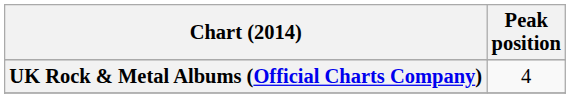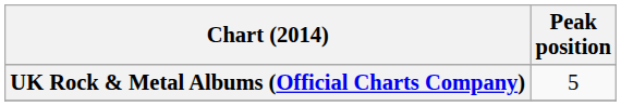UK Rock & Metal Albums (Official Charts Company) | Peak position: 4 -> 5
